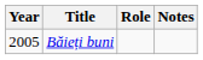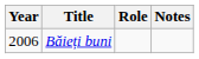Băieți buni | Year: 2005 -> 2006
